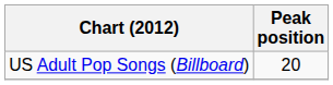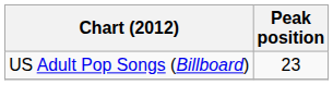US Adult Pop Songs (Billboard) | Peak position: 20 -> 23
